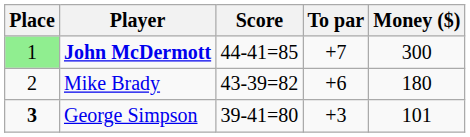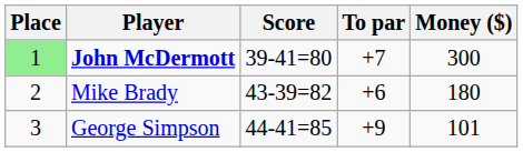John McDermott | Score: 44-41=85 -> 39-41=80
George Simpson | Place: bold -> normal
George Simpson | Score: 39-41=80 -> 44-41=85
George Simpson | To par: +3 -> +9
